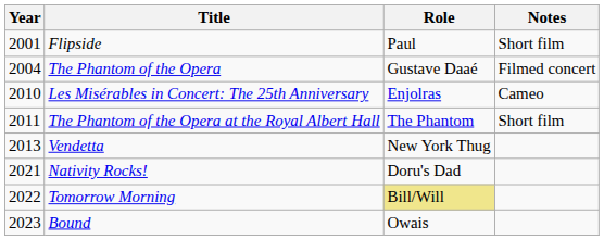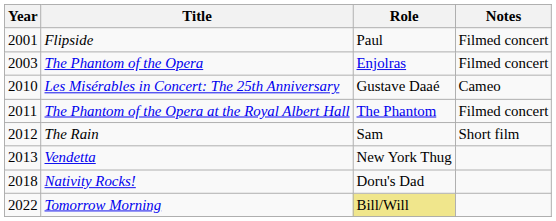Flipside | Notes: Short film -> Filmed concert
The Phantom of the Opera | Year: 2004 -> 2003
The Phantom of the Opera | Role: Gustave Daaé -> Enjolras
Les Misérables in Concert: The 25th Anniversary | Role: Enjolras -> Gustave Daaé
The Phantom of the Opera at the Royal Albert Hall | Notes: Short film -> Filmed concert
+ row: 2012 | The Rain | Sam | Short film
Nativity Rocks! | Year: 2021 -> 2018
- row: 2023 | Bound | Owais
